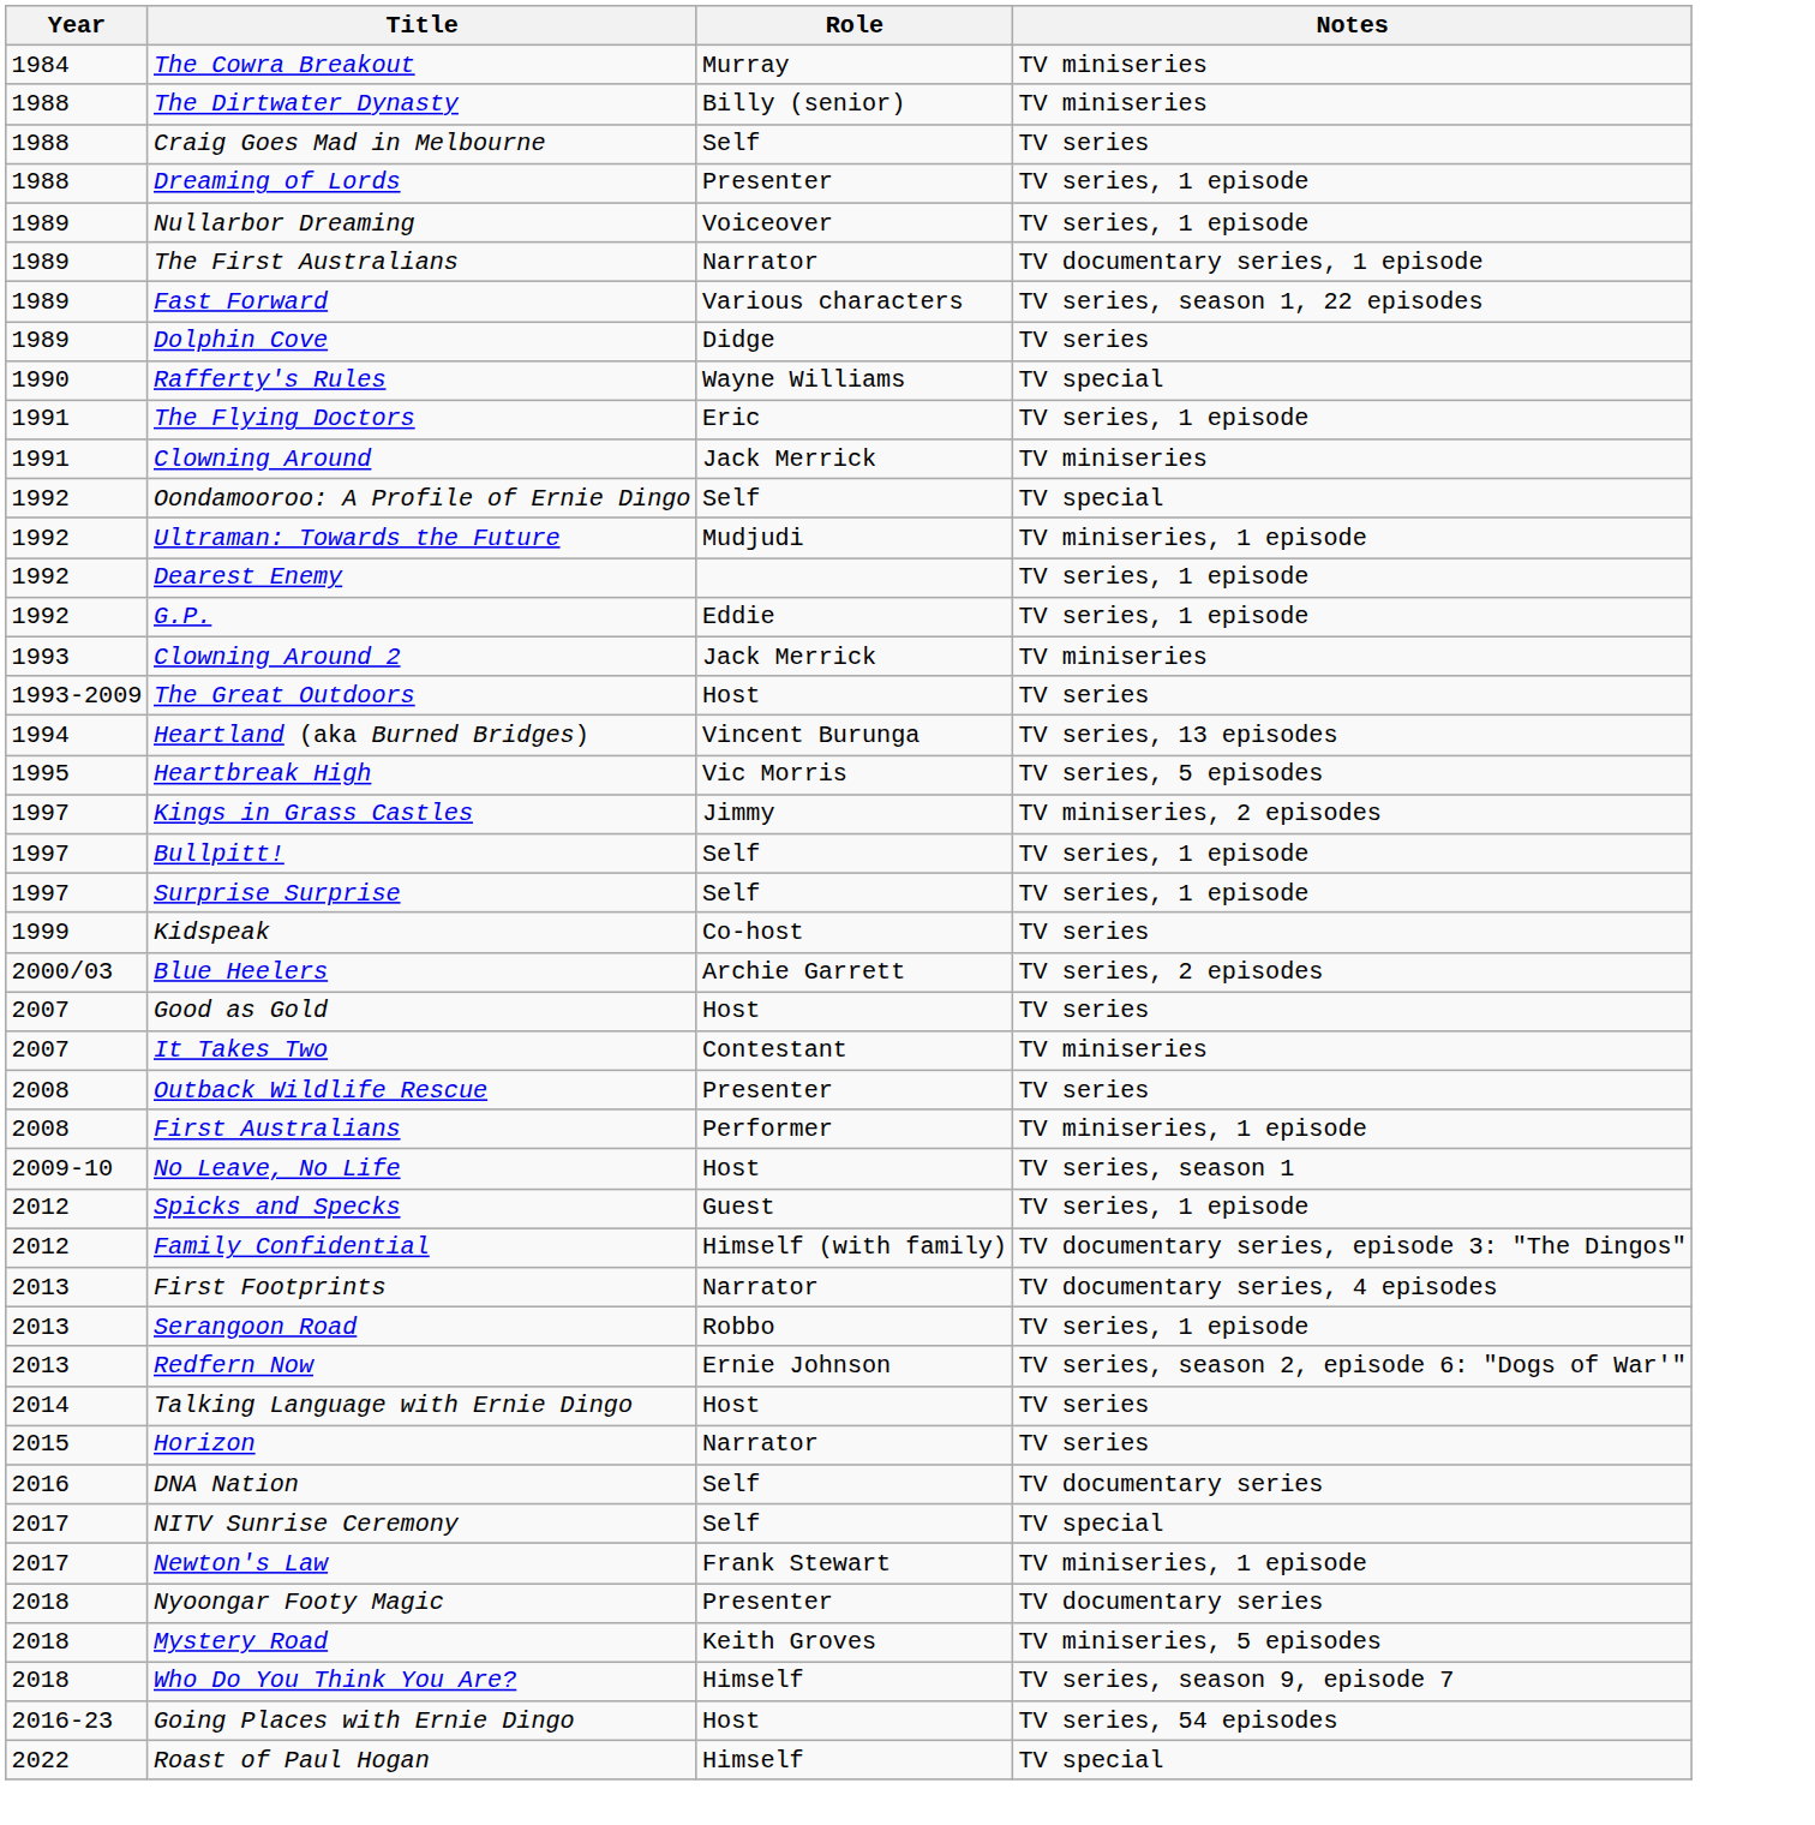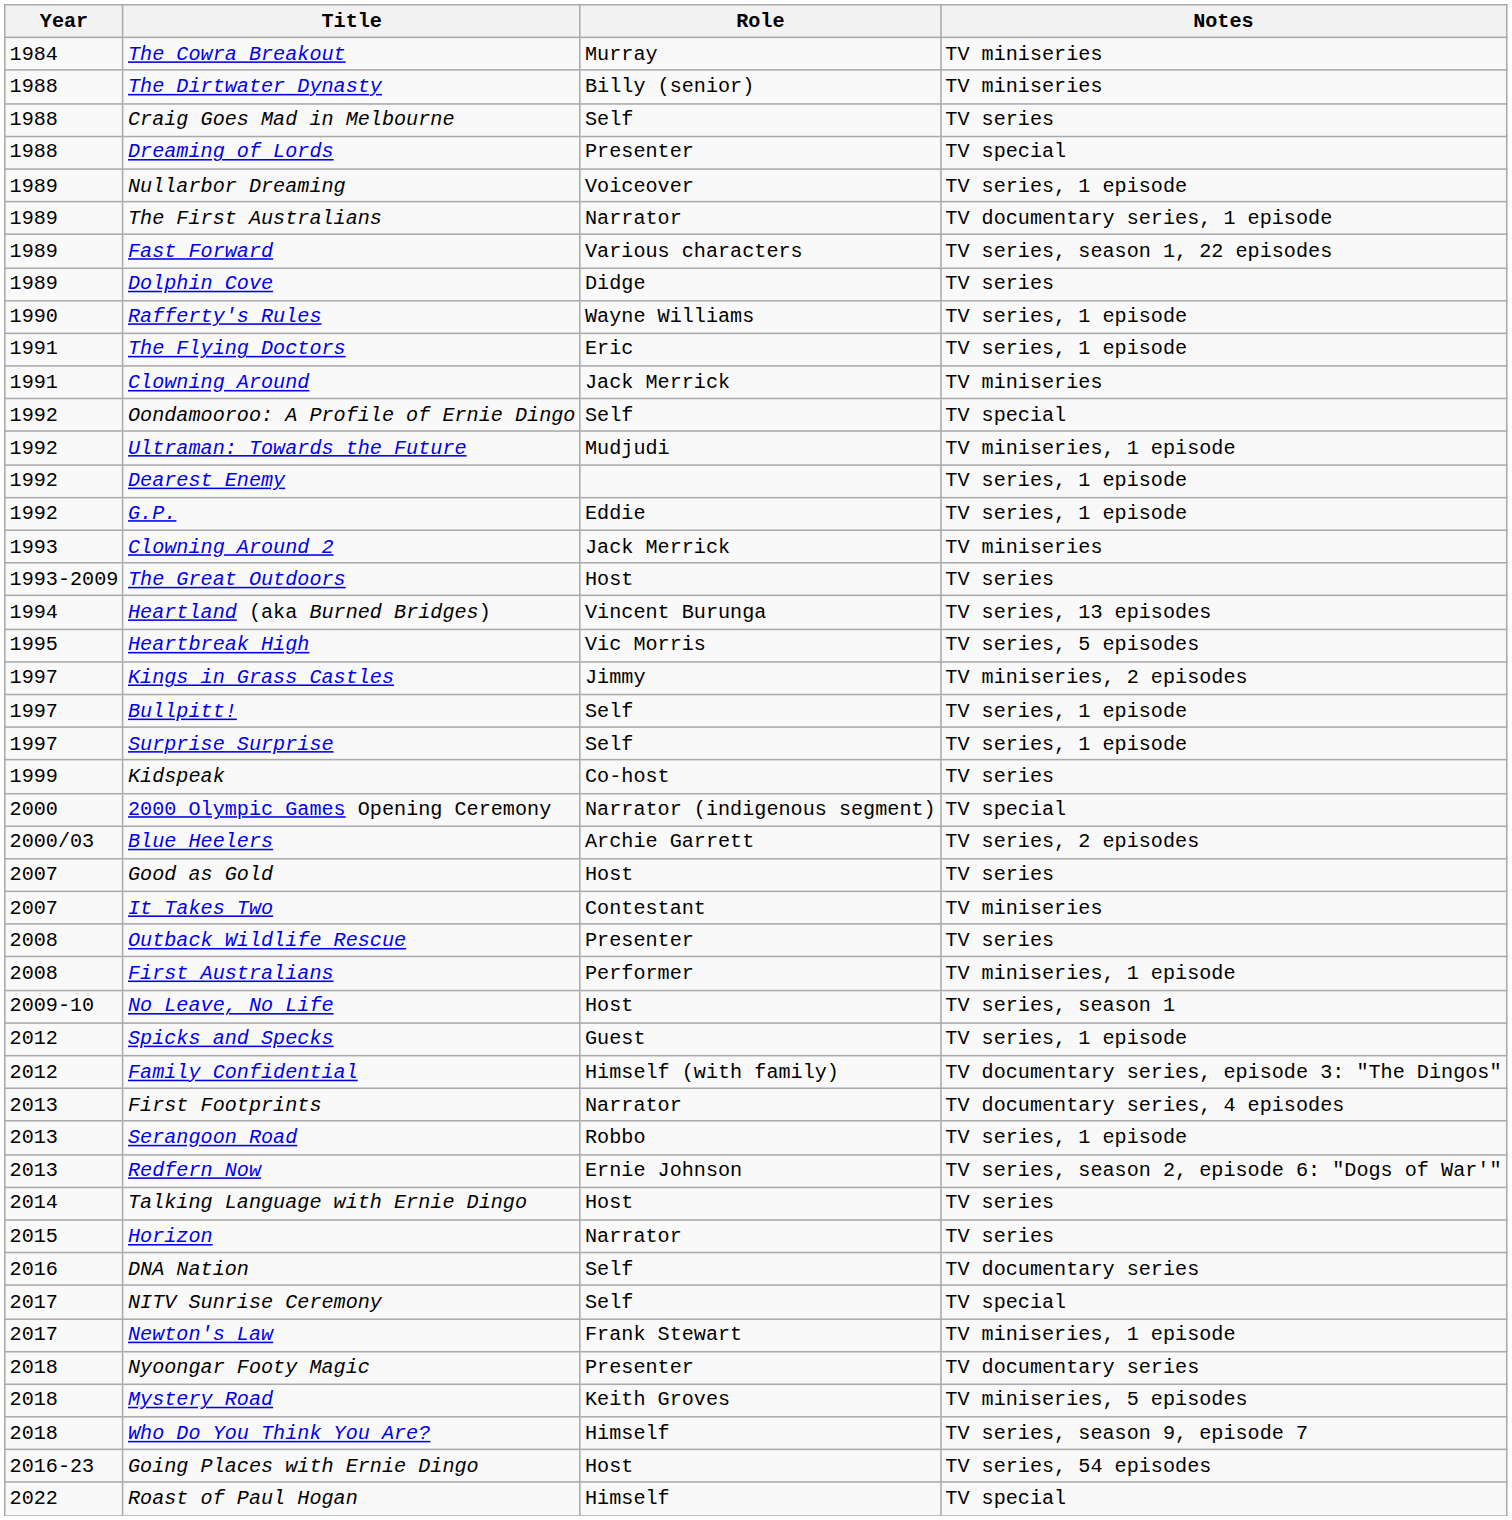Dreaming of Lords | Notes: TV series, 1 episode -> TV special
Rafferty's Rules | Notes: TV special -> TV series, 1 episode
+ row: 2000 | 2000 Olympic Games Opening Ceremony | Narrator (indigenous segment) | TV special
